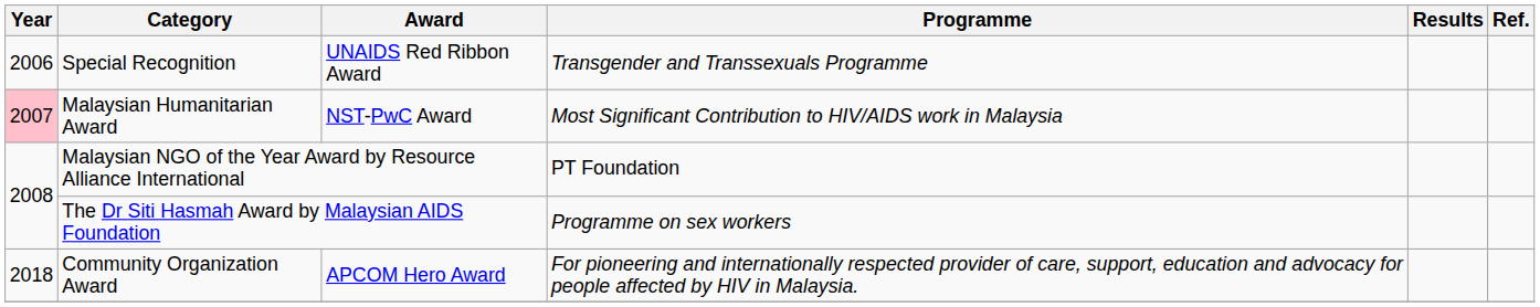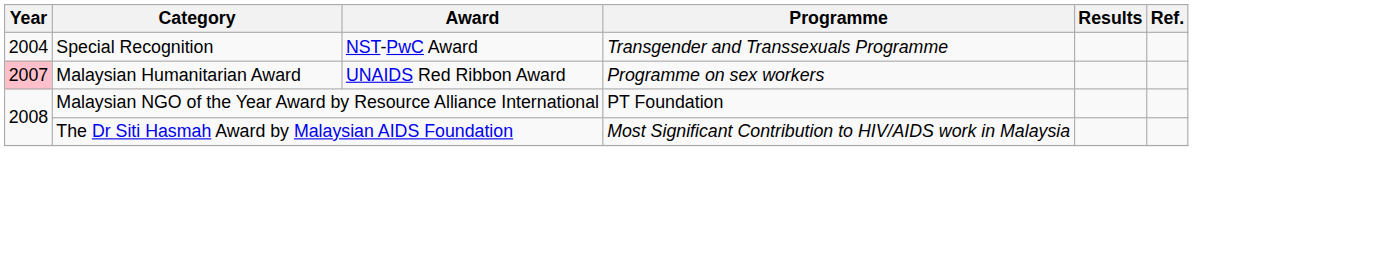Special Recognition | Year: 2006 -> 2004
Special Recognition | Award: UNAIDS Red Ribbon Award -> NST-PwC Award
Malaysian Humanitarian Award | Award: NST-PwC Award -> UNAIDS Red Ribbon Award
Malaysian Humanitarian Award | Programme: Most Significant Contribution to HIV/AIDS work in Malaysia -> Programme on sex workers
The Dr Siti Hasmah Award by Malaysian AIDS Foundation | Programme: Programme on sex workers -> Most Significant Contribution to HIV/AIDS work in Malaysia
- row: 2018 | Community Organization Award | APCOM Hero Award | For pioneering and internationally respected provider of care, support, education and advocacy for people affected by HIV in Malaysia.
